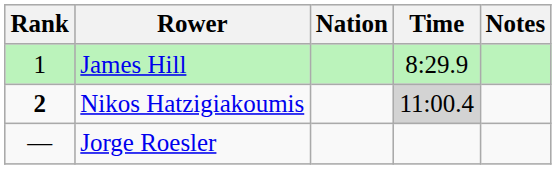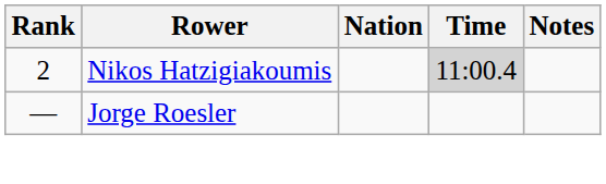- row: 1 | James Hill | 8:29.9
Nikos Hatzigiakoumis | Rank: bold -> normal
